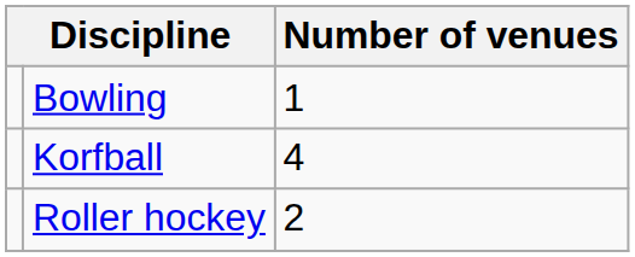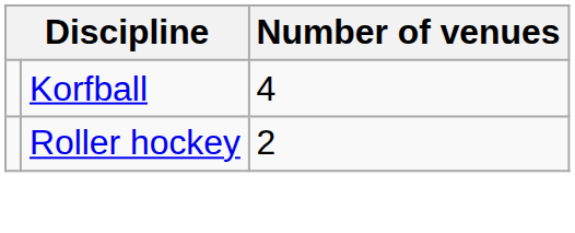- row: Bowling | 1
